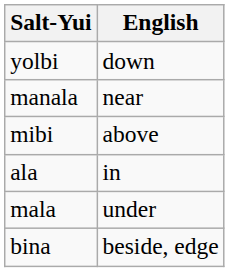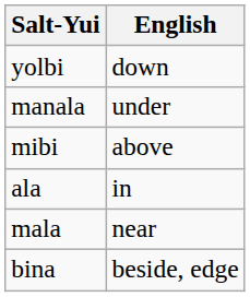manala | English: near -> under
mala | English: under -> near
